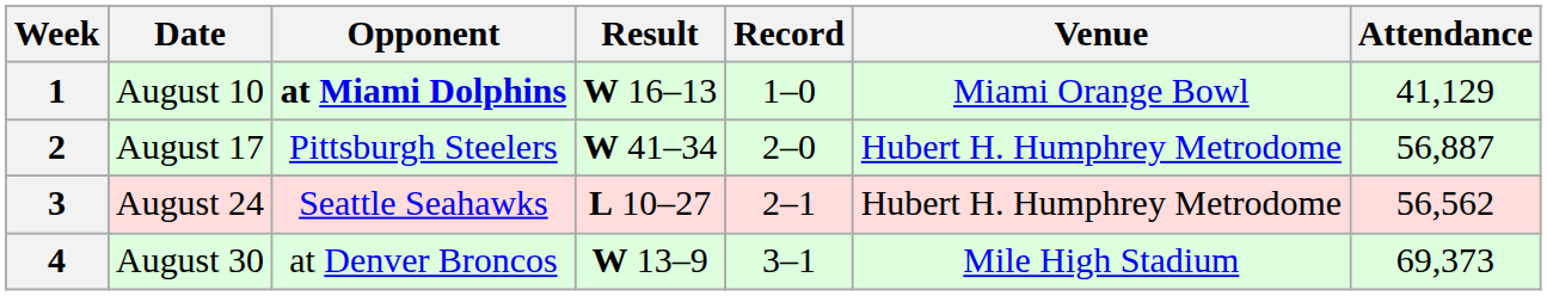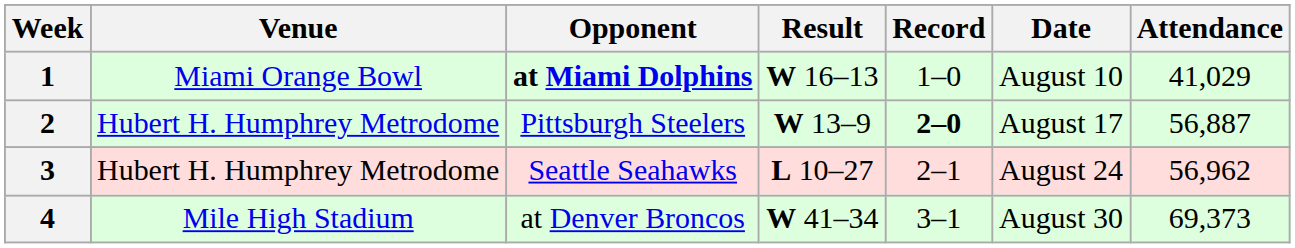columns swapped: Date <-> Venue
1 | Attendance: 41,129 -> 41,029
2 | Result: W 41–34 -> W 13–9
2 | Record: normal -> bold
3 | Attendance: 56,562 -> 56,962
4 | Result: W 13–9 -> W 41–34
